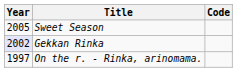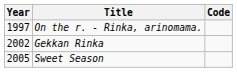rows swapped: On the r. - Rinka, arinomama. <-> Sweet Season
Gekkan Rinka | Year: lavender background -> no background
